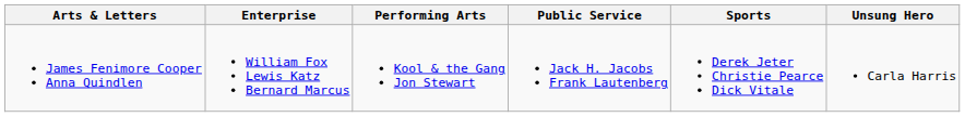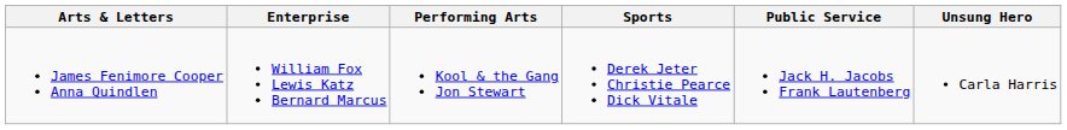columns swapped: Public Service <-> Sports
